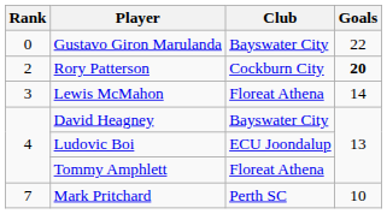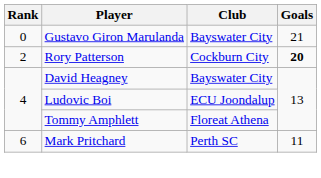Gustavo Giron Marulanda | Goals: 22 -> 21
- row: 3 | Lewis McMahon | Floreat Athena | 14
Mark Pritchard | Rank: 7 -> 6
Mark Pritchard | Goals: 10 -> 11
